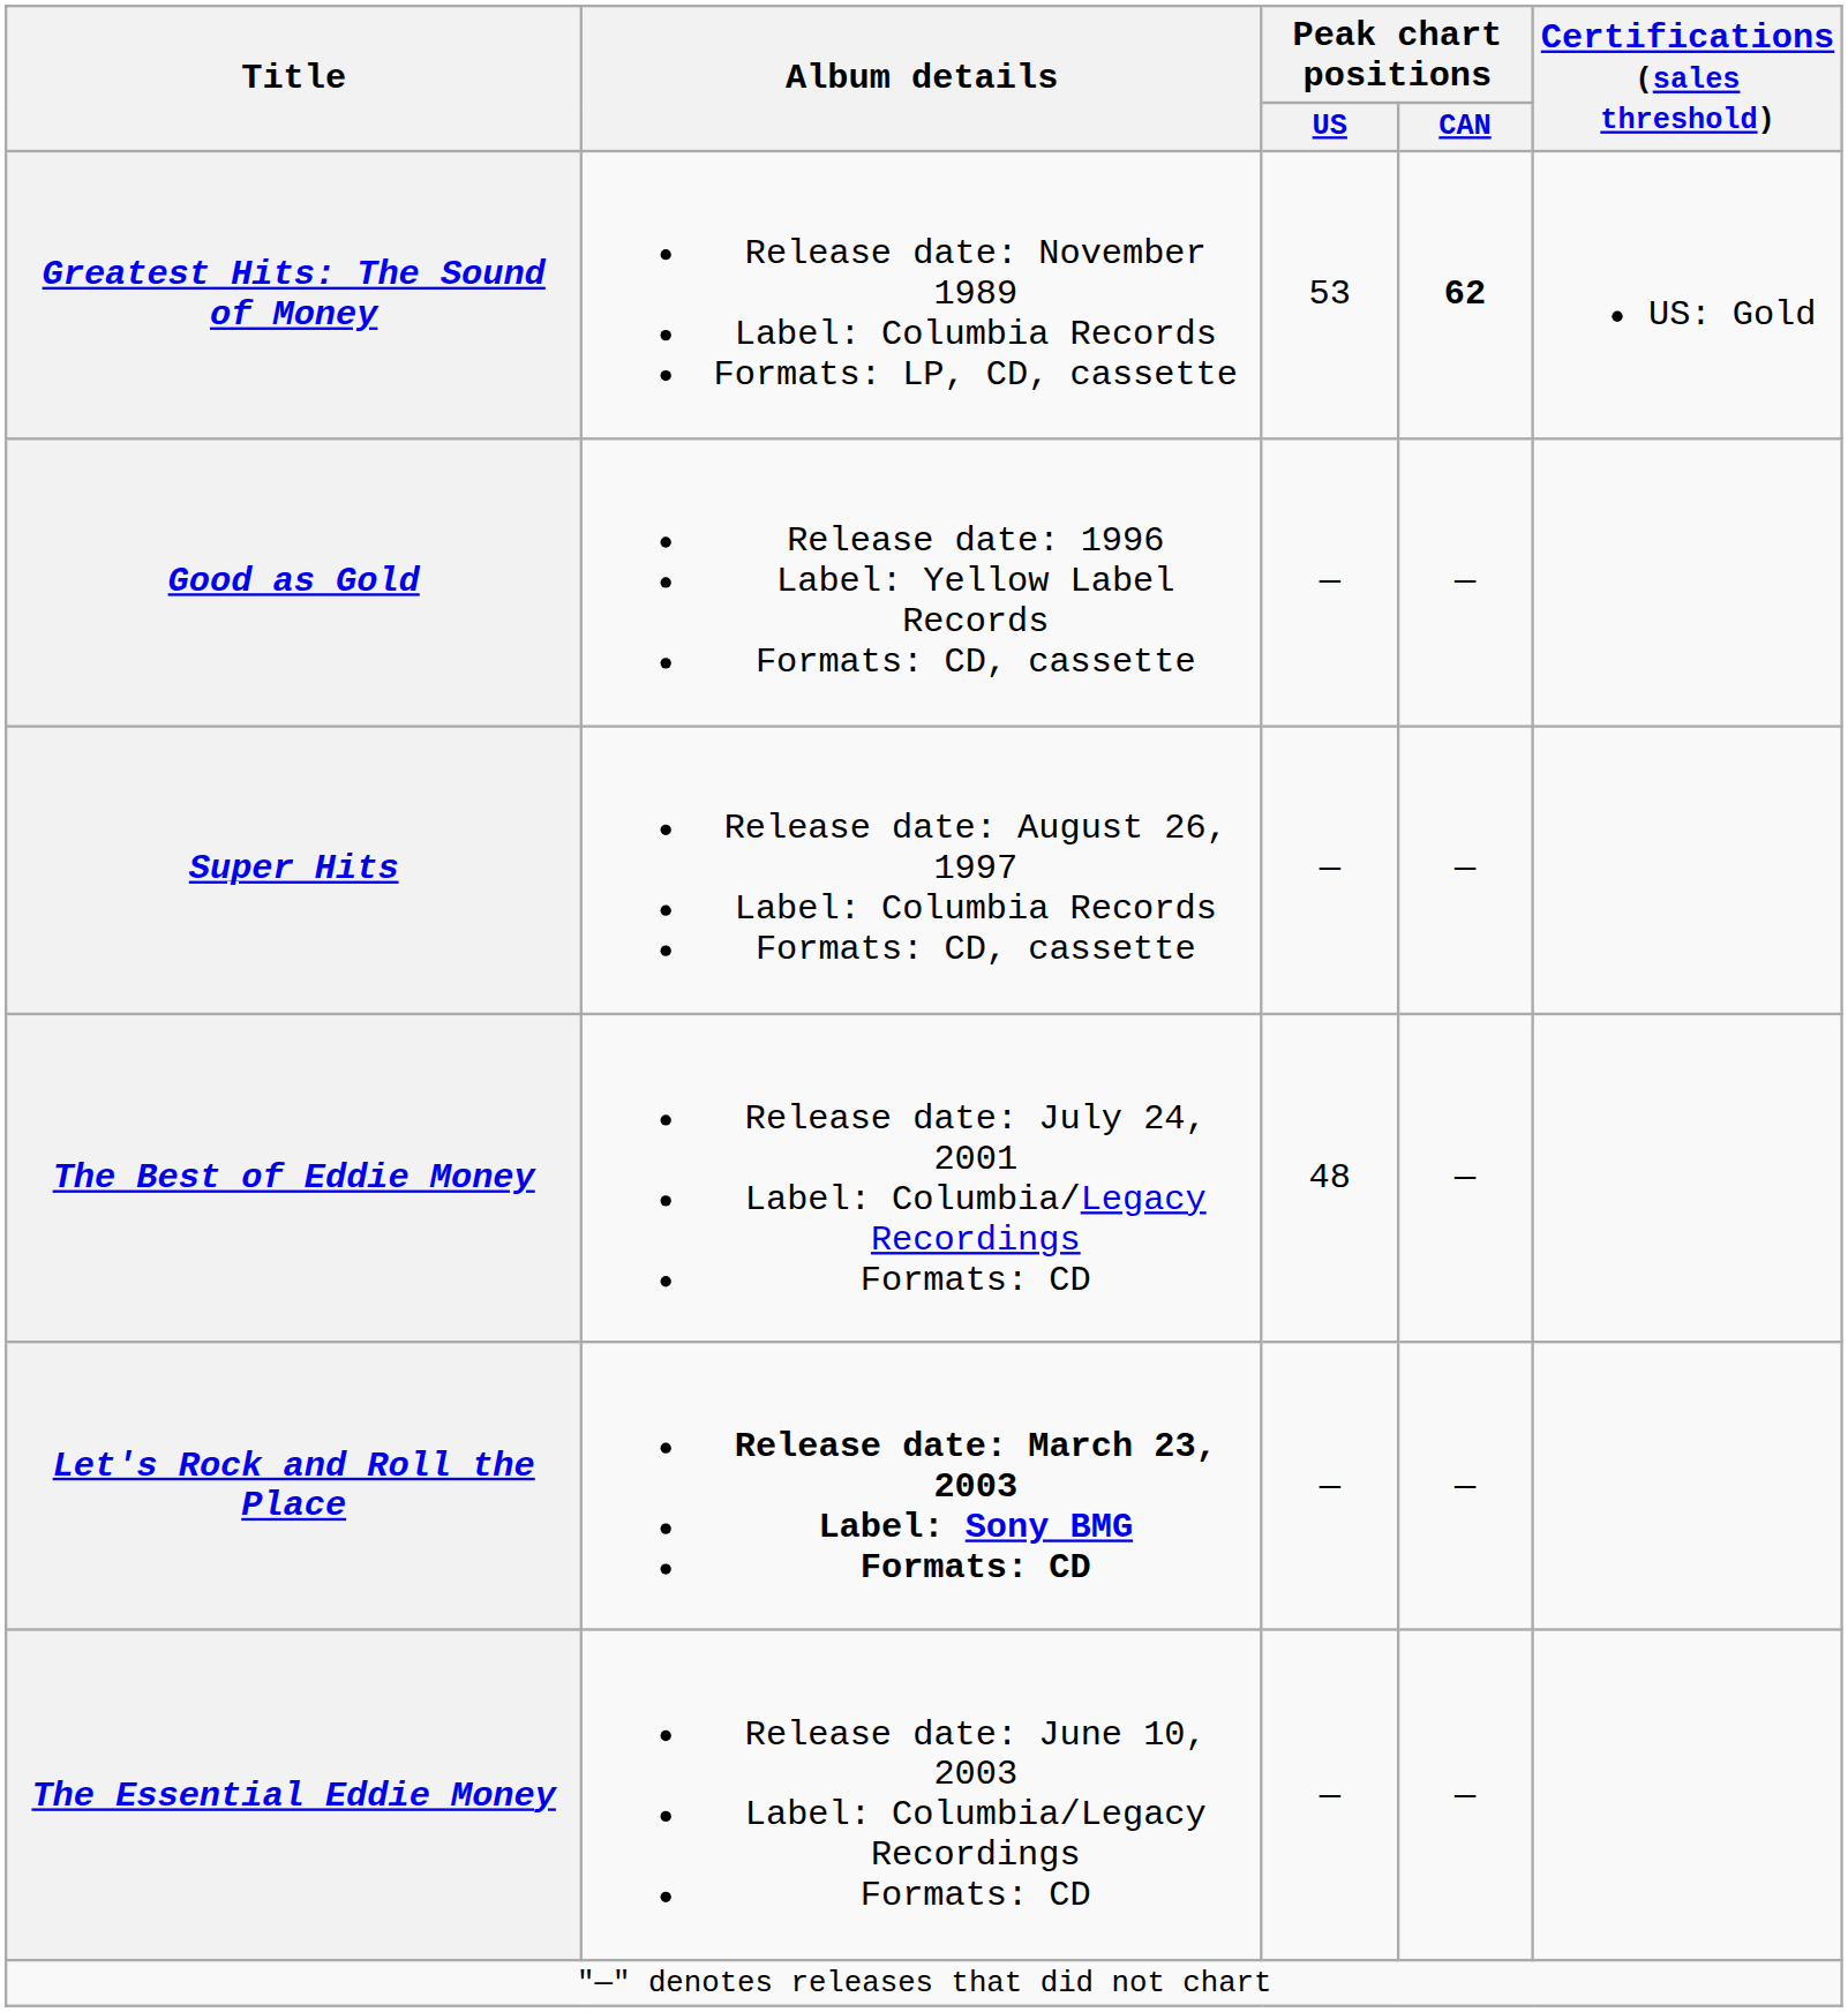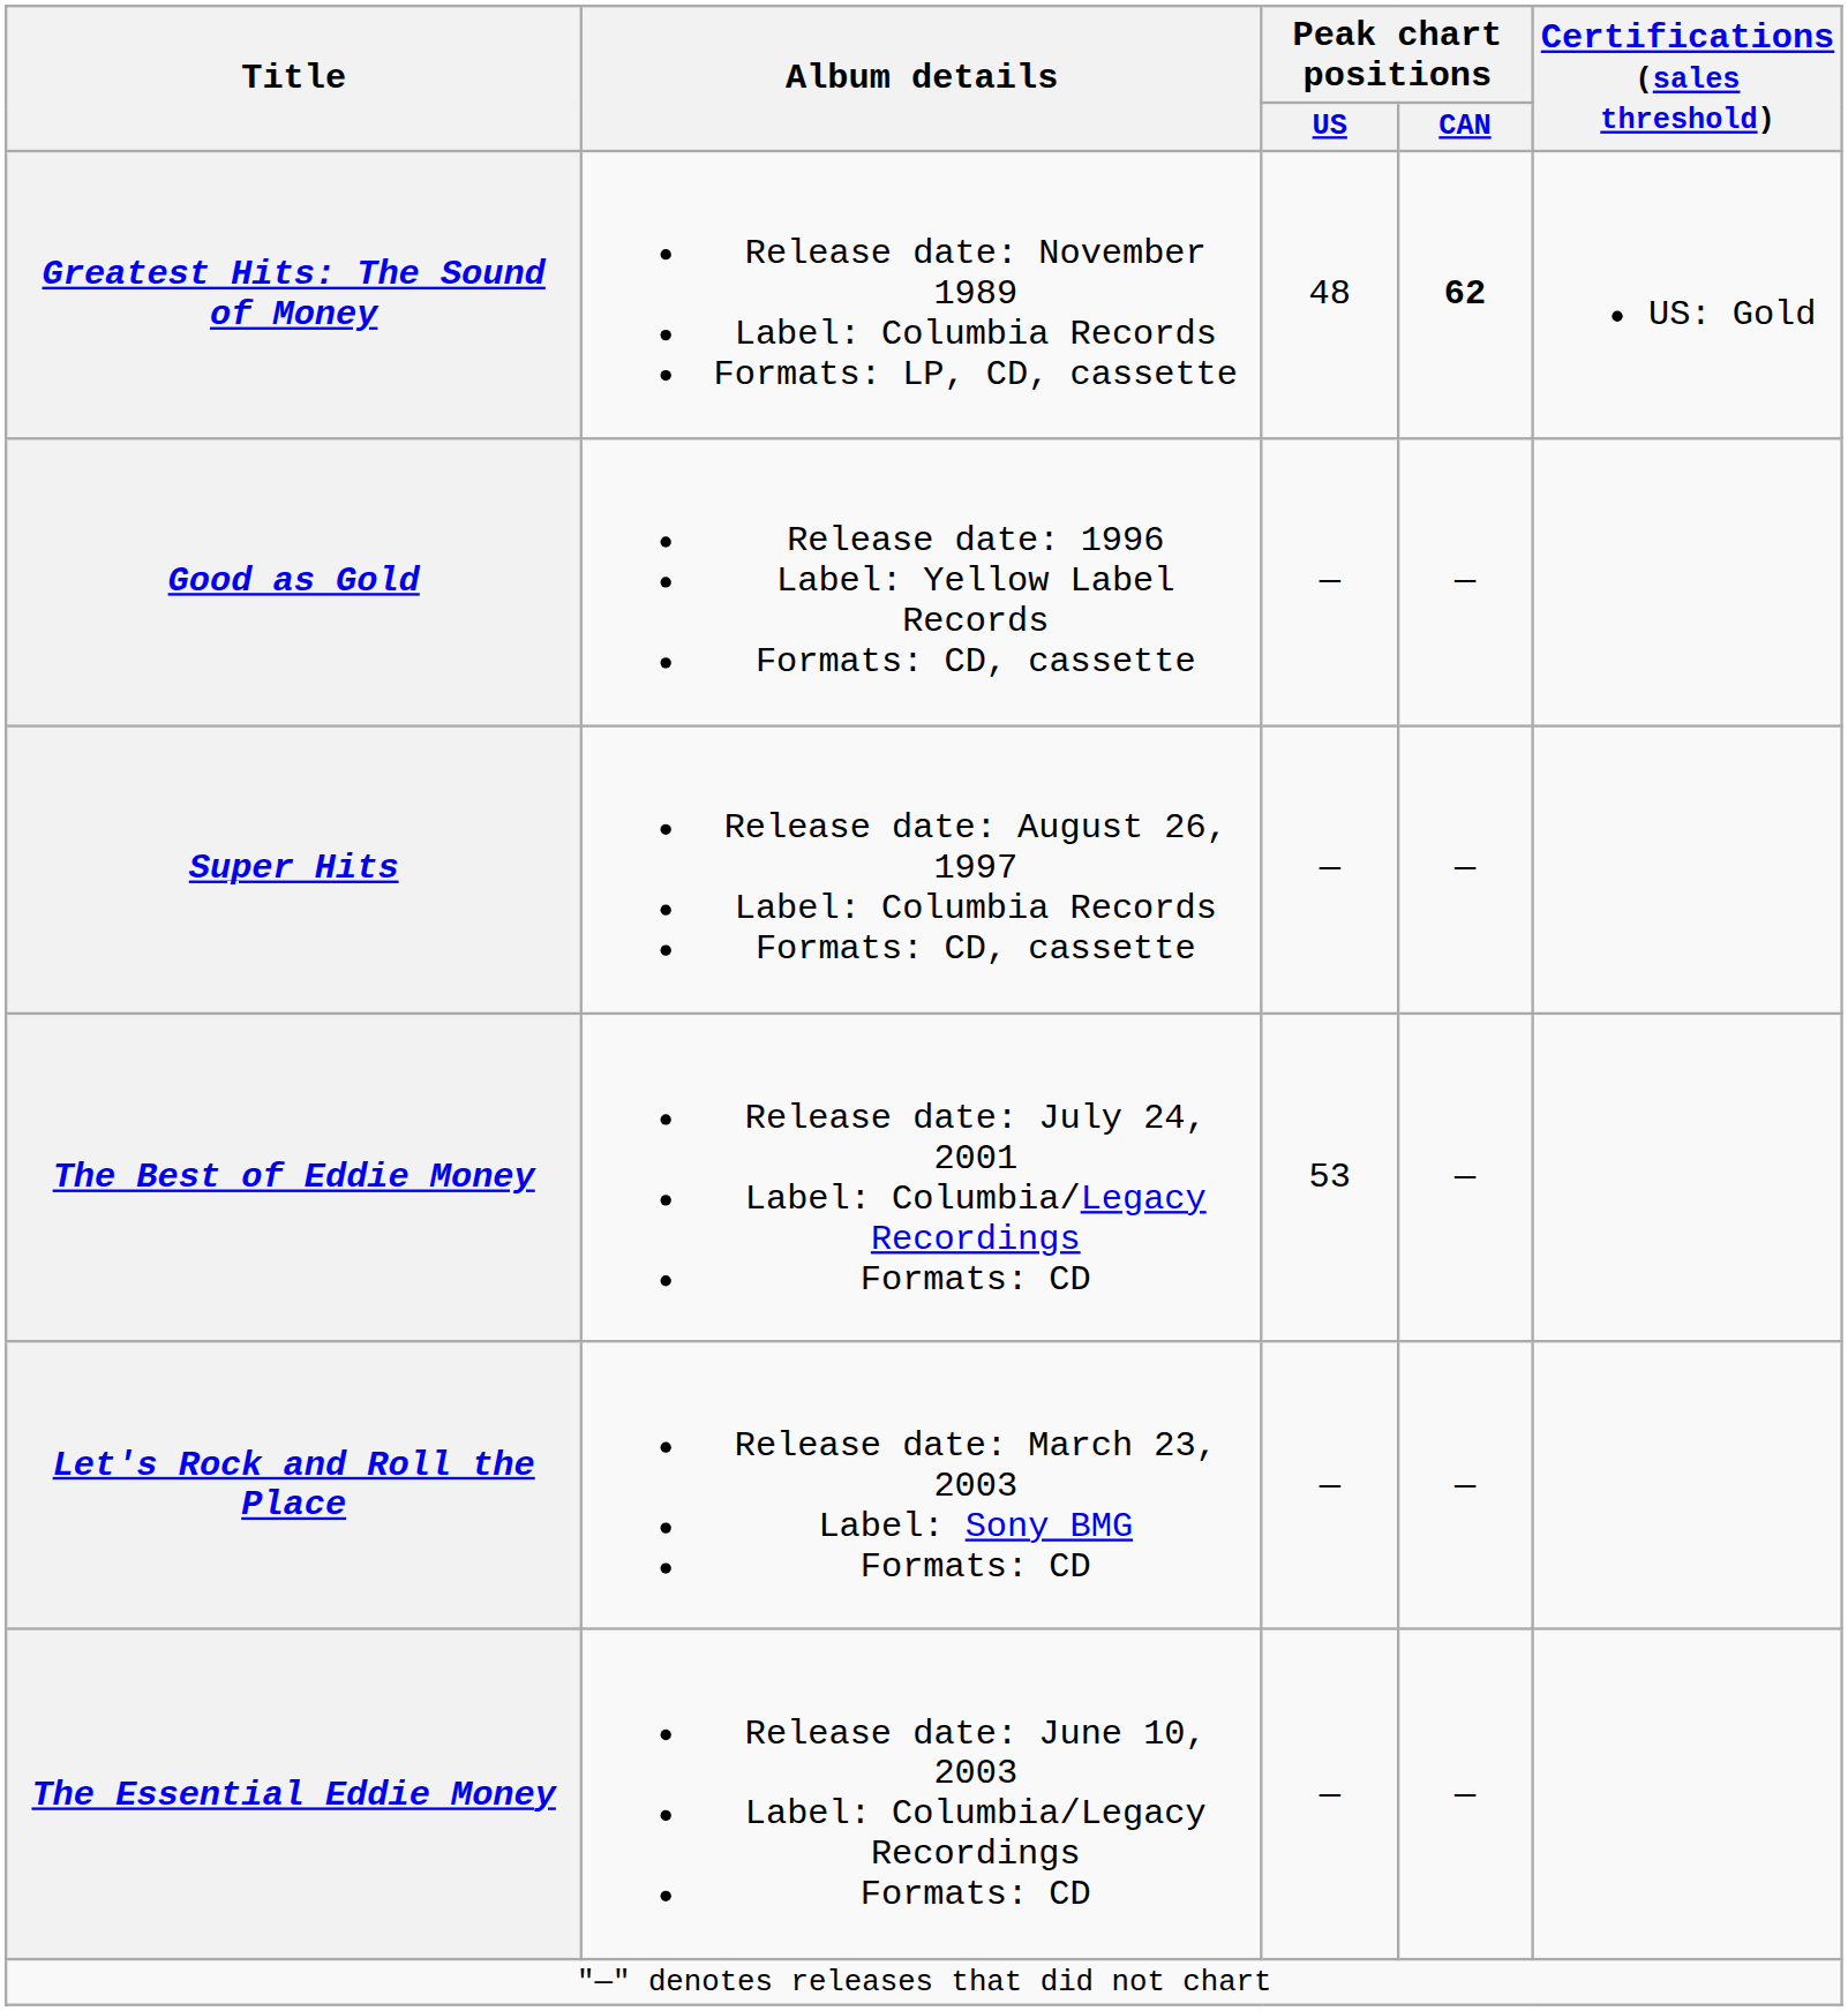Greatest Hits: The Sound of Money | Peak chart positions / US: 53 -> 48
The Best of Eddie Money | Peak chart positions / US: 48 -> 53
Let's Rock and Roll the Place | Album details: bold -> normal
